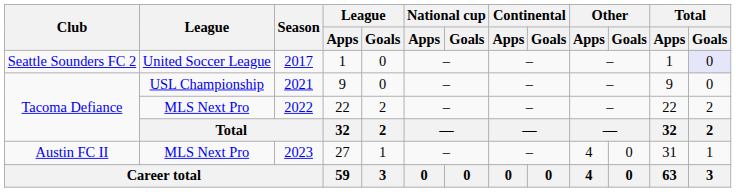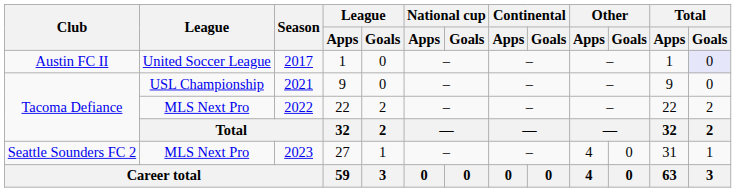2017 | Club: Seattle Sounders FC 2 -> Austin FC II
2023 | Club: Austin FC II -> Seattle Sounders FC 2
